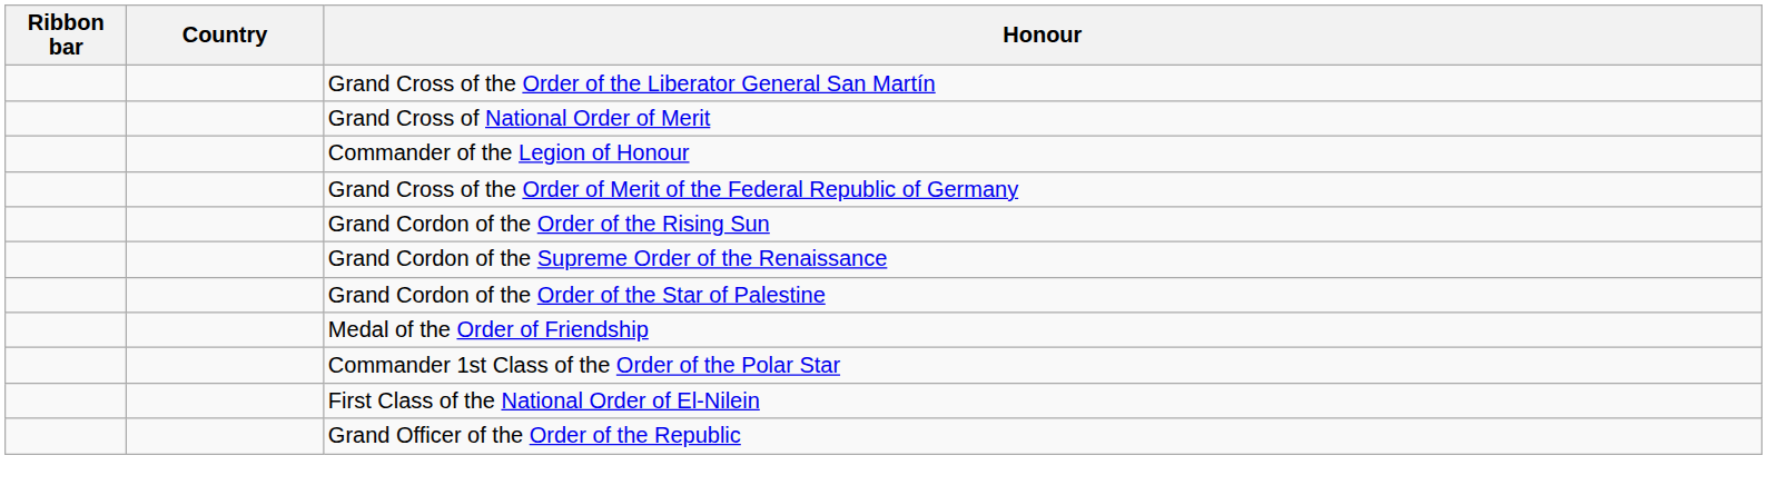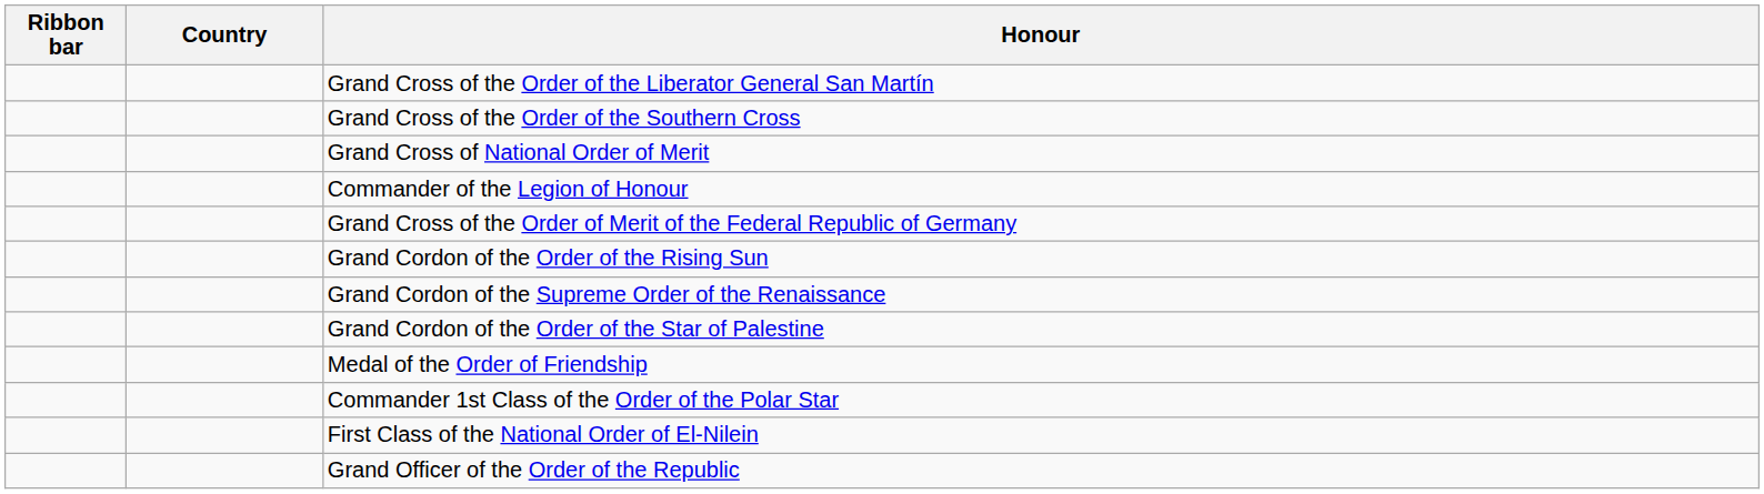+ row: Grand Cross of the Order of the Southern Cross
